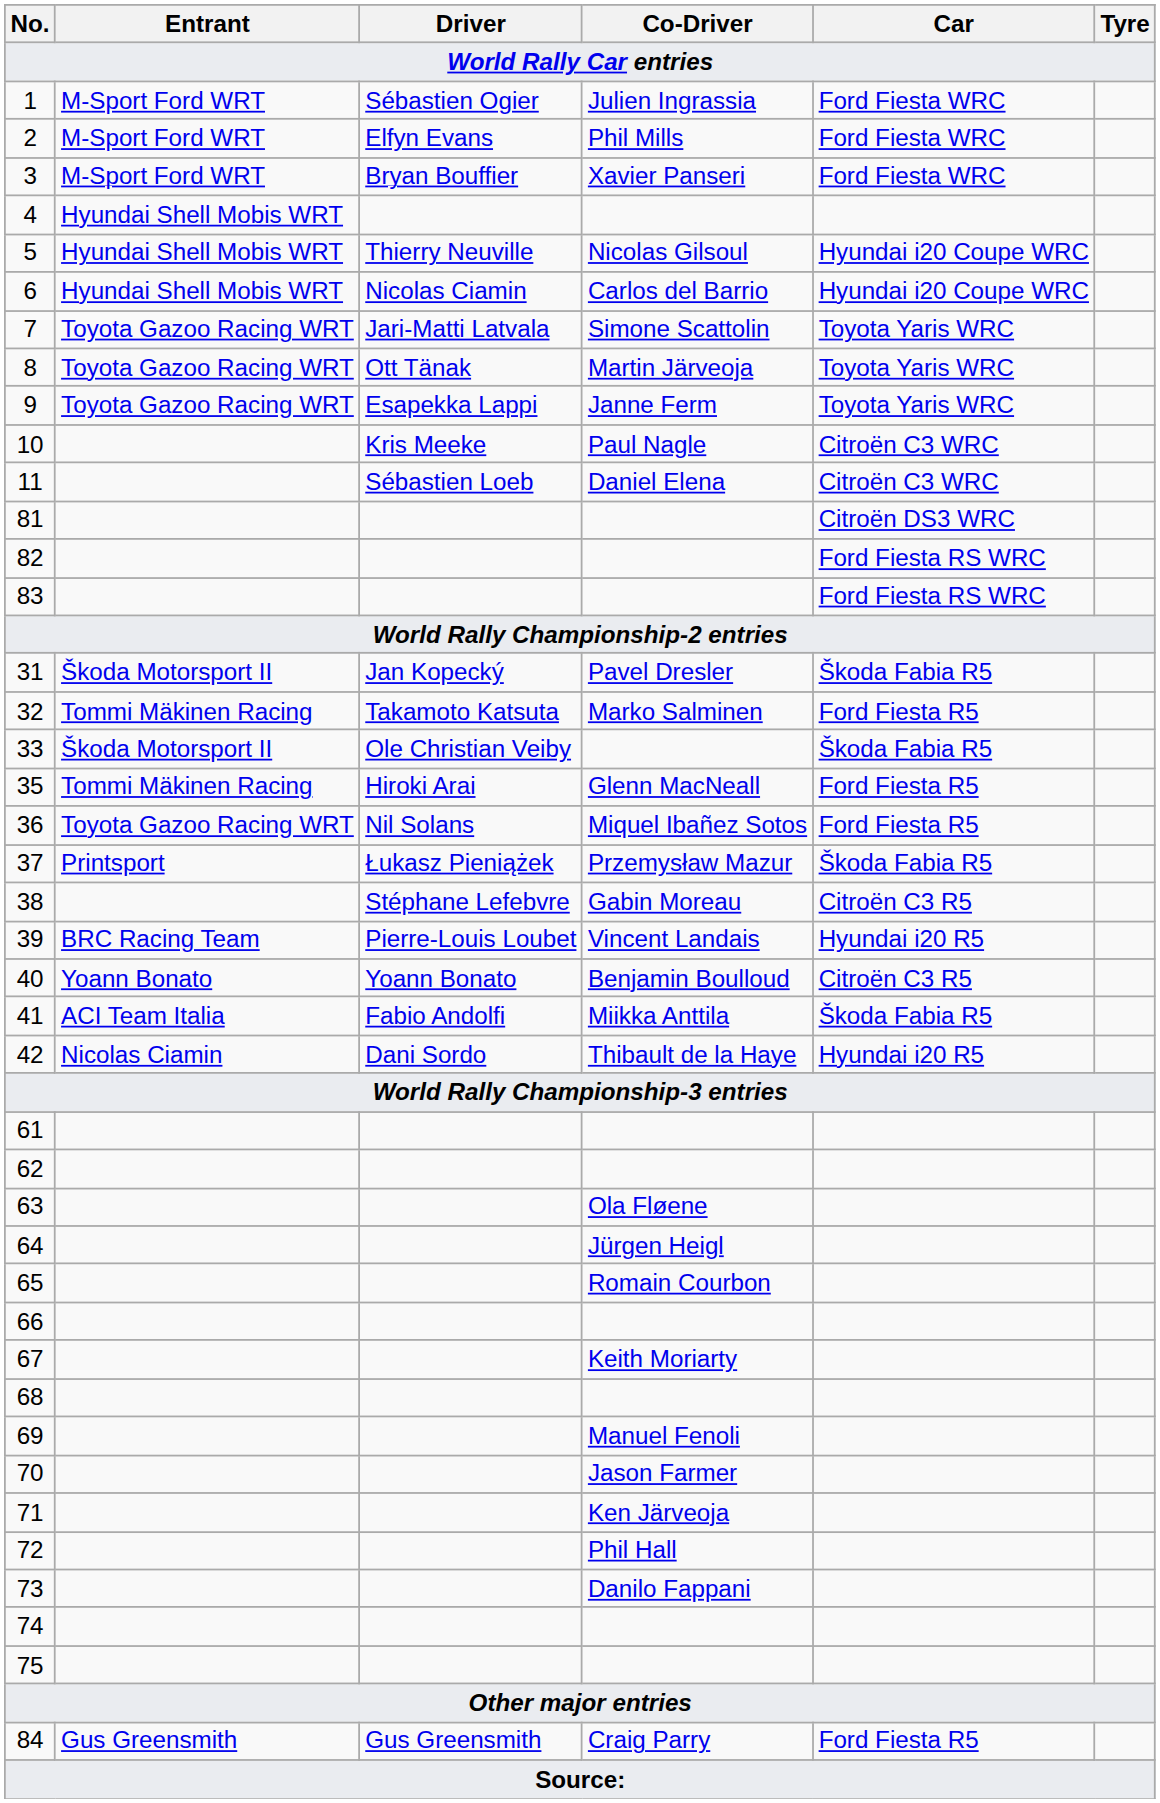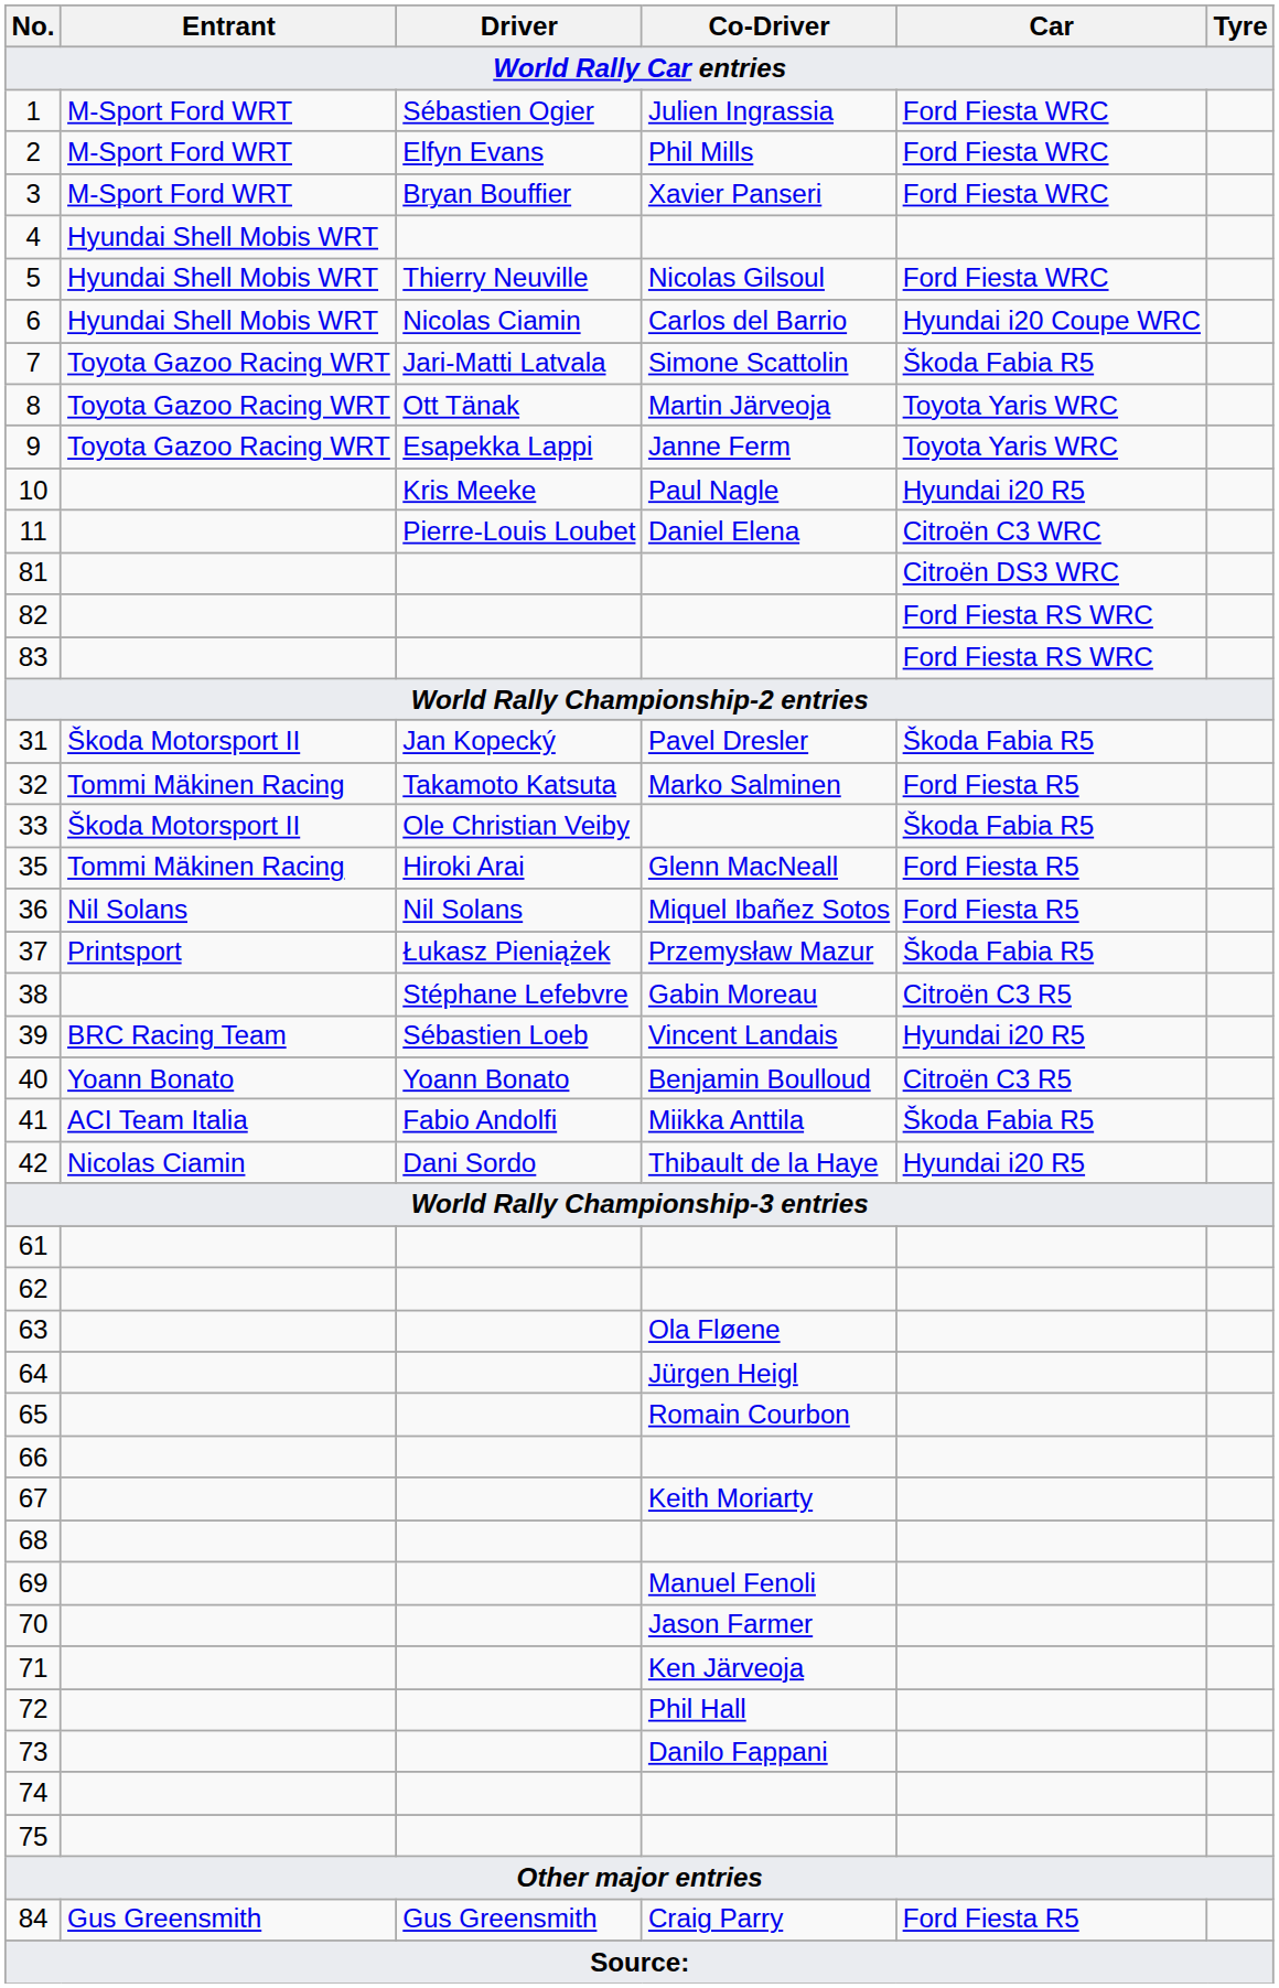5 | Car: Hyundai i20 Coupe WRC -> Ford Fiesta WRC
7 | Car: Toyota Yaris WRC -> Škoda Fabia R5
10 | Car: Citroën C3 WRC -> Hyundai i20 R5
11 | Driver: Sébastien Loeb -> Pierre-Louis Loubet
36 | Entrant: Toyota Gazoo Racing WRT -> Nil Solans
39 | Driver: Pierre-Louis Loubet -> Sébastien Loeb
